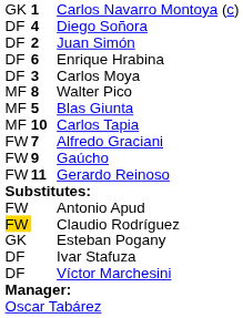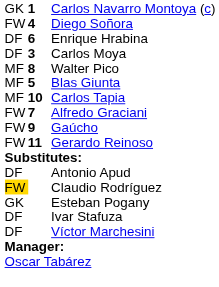Diego Soñora | column 1: DF -> FW
- row: DF | 2 | Juan Simón
Antonio Apud | column 1: FW -> DF
